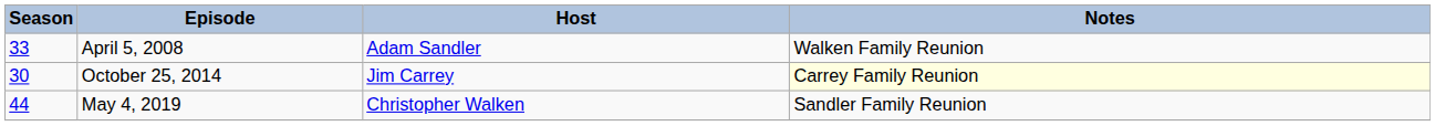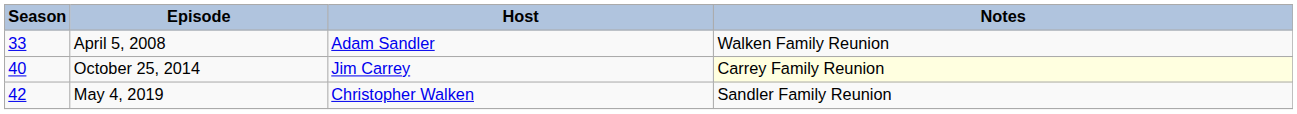October 25, 2014 | Season: 30 -> 40
May 4, 2019 | Season: 44 -> 42
